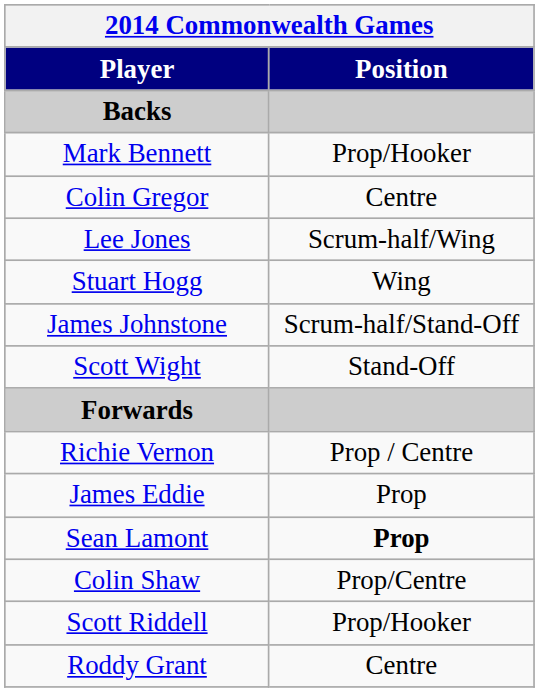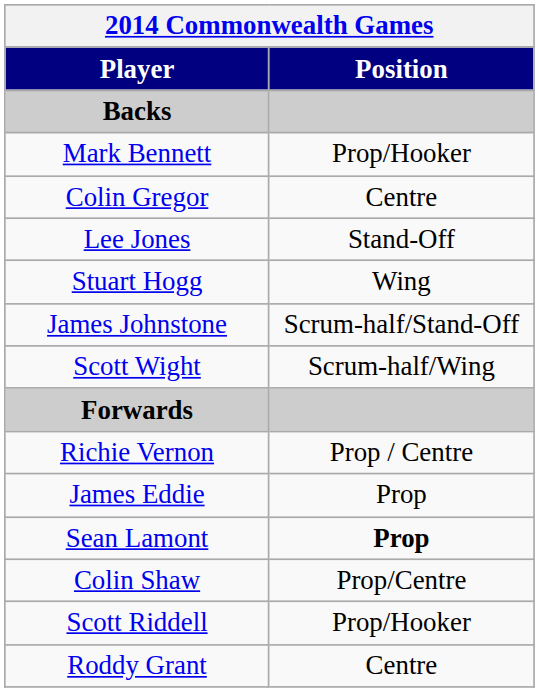Lee Jones | Position: Scrum-half/Wing -> Stand-Off
Scott Wight | Position: Stand-Off -> Scrum-half/Wing
